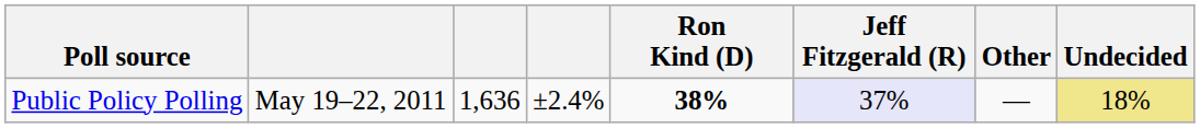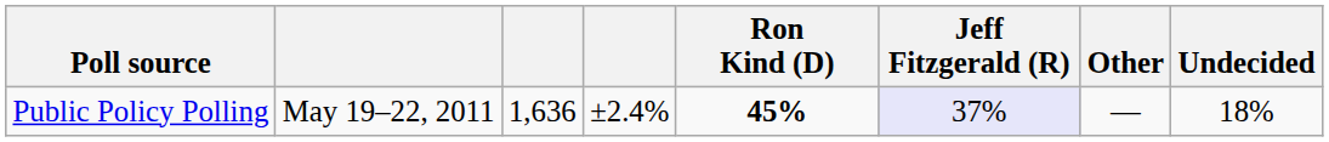Public Policy Polling | Ron Kind (D): 38% -> 45%
Public Policy Polling | Undecided: khaki background -> no background
